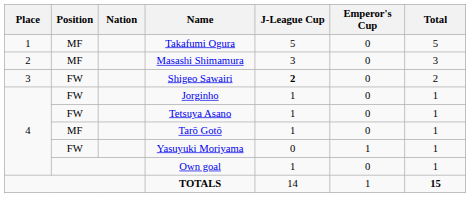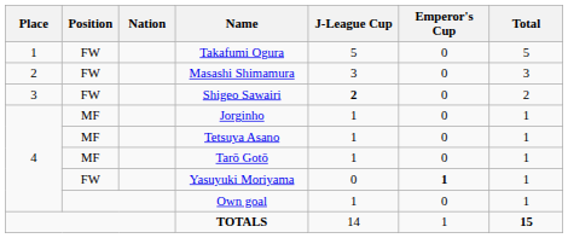Takafumi Ogura | Position: MF -> FW
Masashi Shimamura | Position: MF -> FW
Jorginho | Position: FW -> MF
Tetsuya Asano | Position: FW -> MF
Yasuyuki Moriyama | Emperor's Cup: normal -> bold
